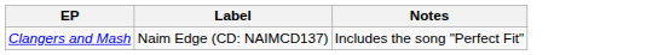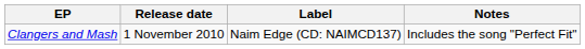+ column: Release date | 1 November 2010
